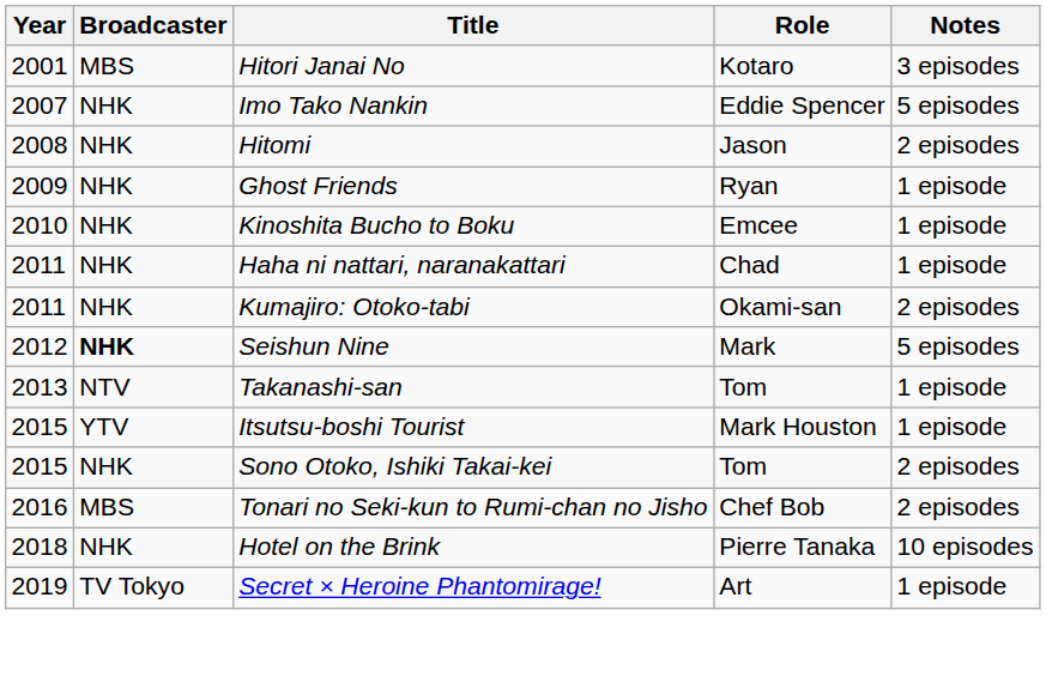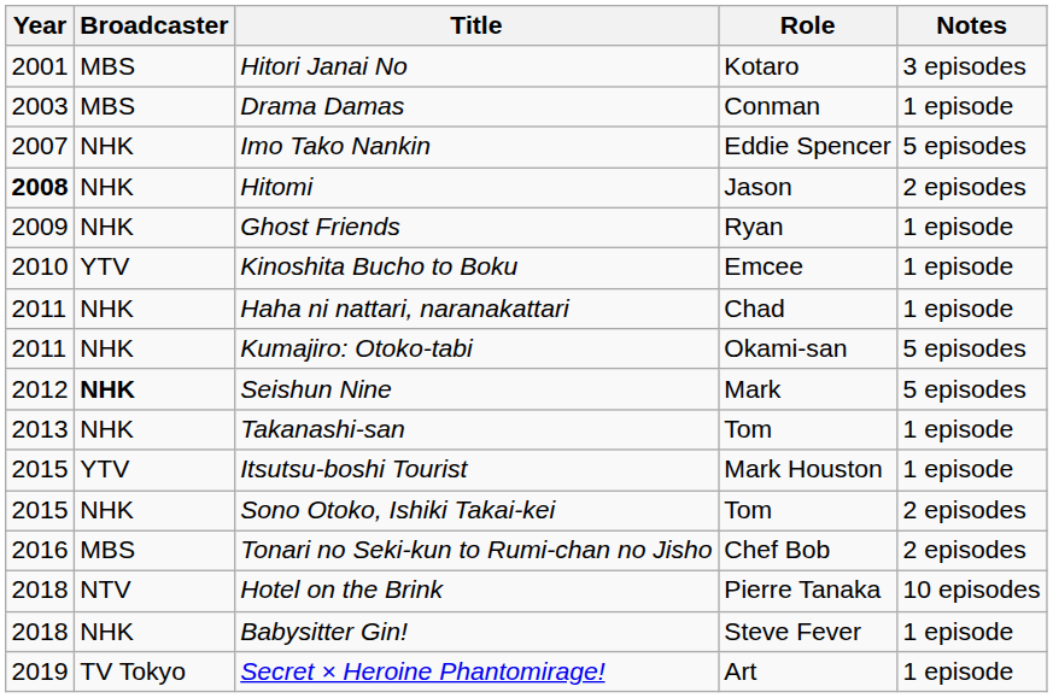+ row: 2003 | MBS | Drama Damas | Conman | 1 episode
Hitomi | Year: normal -> bold
Kinoshita Bucho to Boku | Broadcaster: NHK -> YTV
Kumajiro: Otoko-tabi | Notes: 2 episodes -> 5 episodes
Takanashi-san | Broadcaster: NTV -> NHK
Hotel on the Brink | Broadcaster: NHK -> NTV
+ row: 2018 | NHK | Babysitter Gin! | Steve Fever | 1 episode
